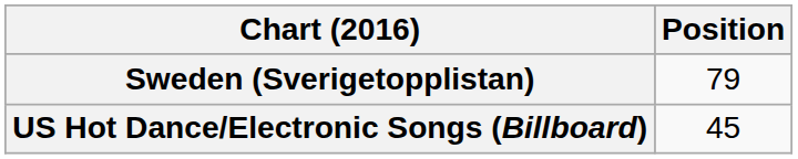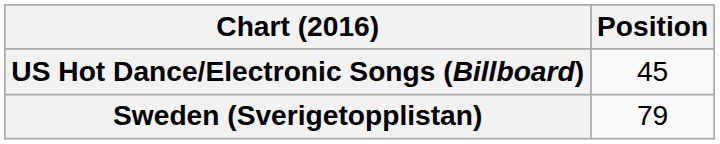rows swapped: Sweden (Sverigetopplistan) <-> US Hot Dance/Electronic Songs (Billboard)
